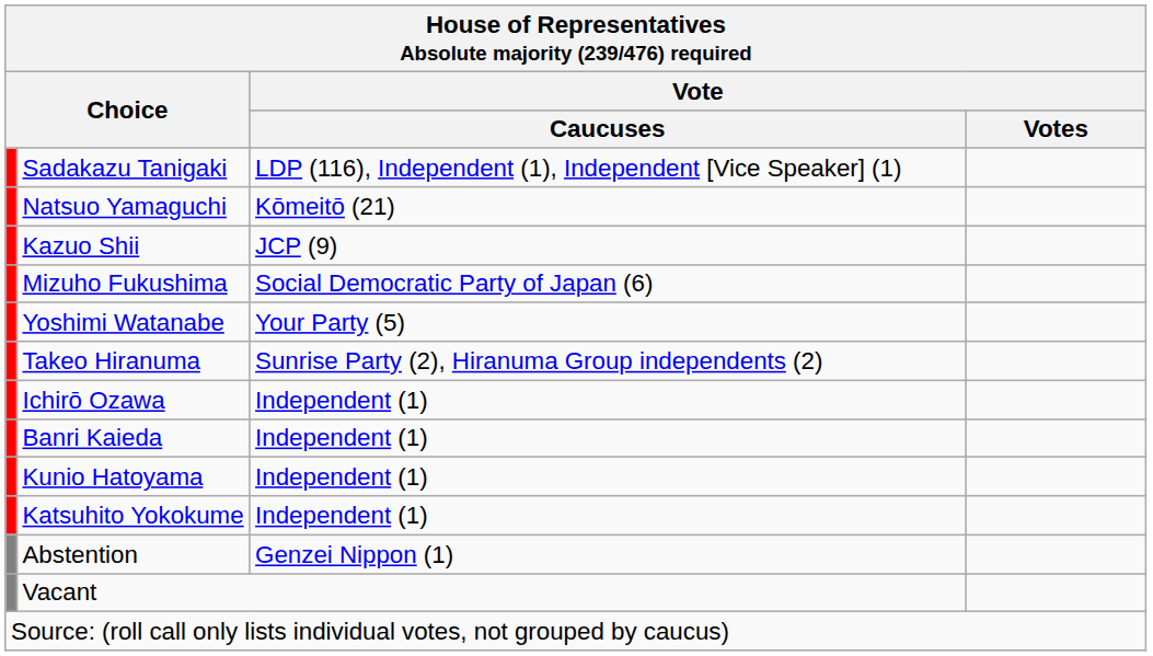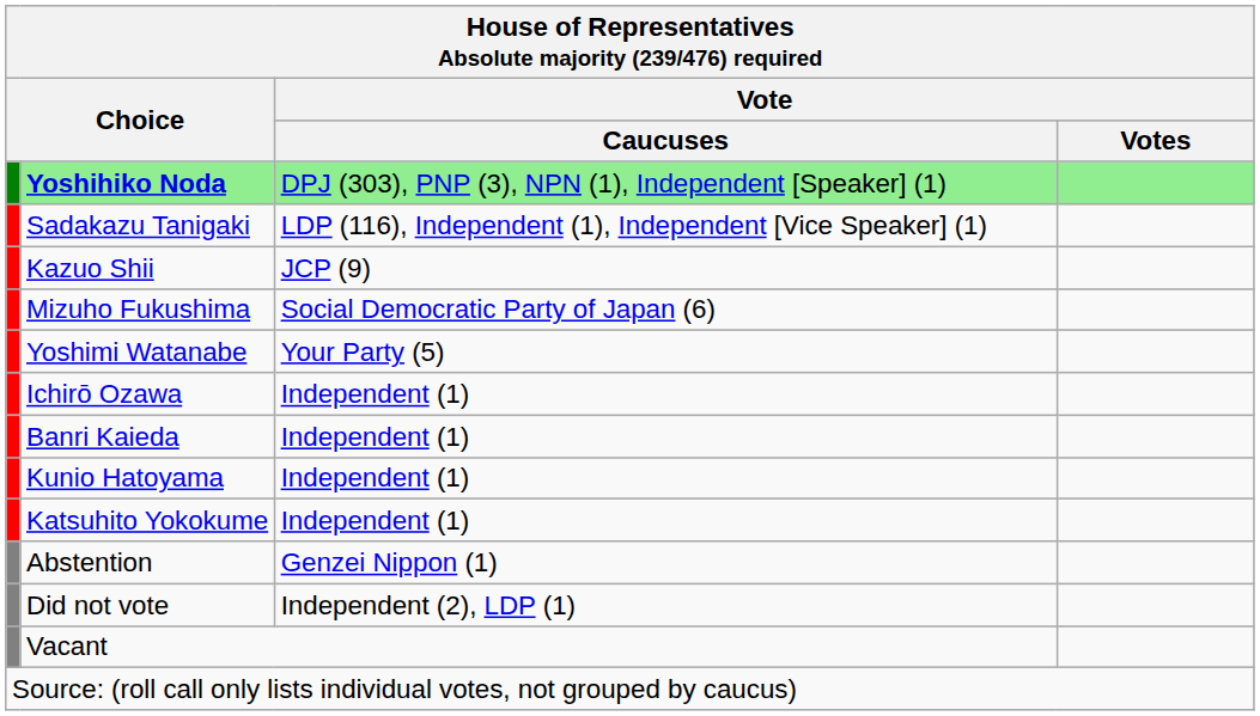+ row: Yoshihiko Noda | DPJ (303), PNP (3), NPN (1), Independent [Speaker] (1)
- row: Natsuo Yamaguchi | Kōmeitō (21)
- row: Takeo Hiranuma | Sunrise Party (2), Hiranuma Group independents (2)
+ row: Did not vote | Independent (2), LDP (1)
